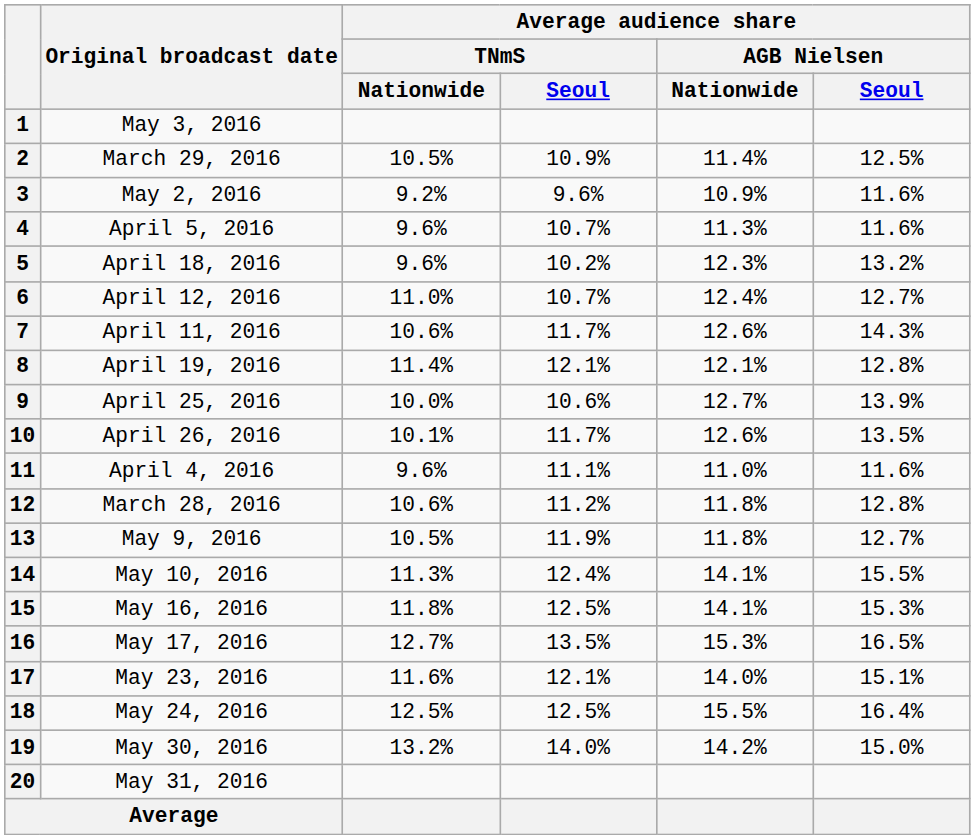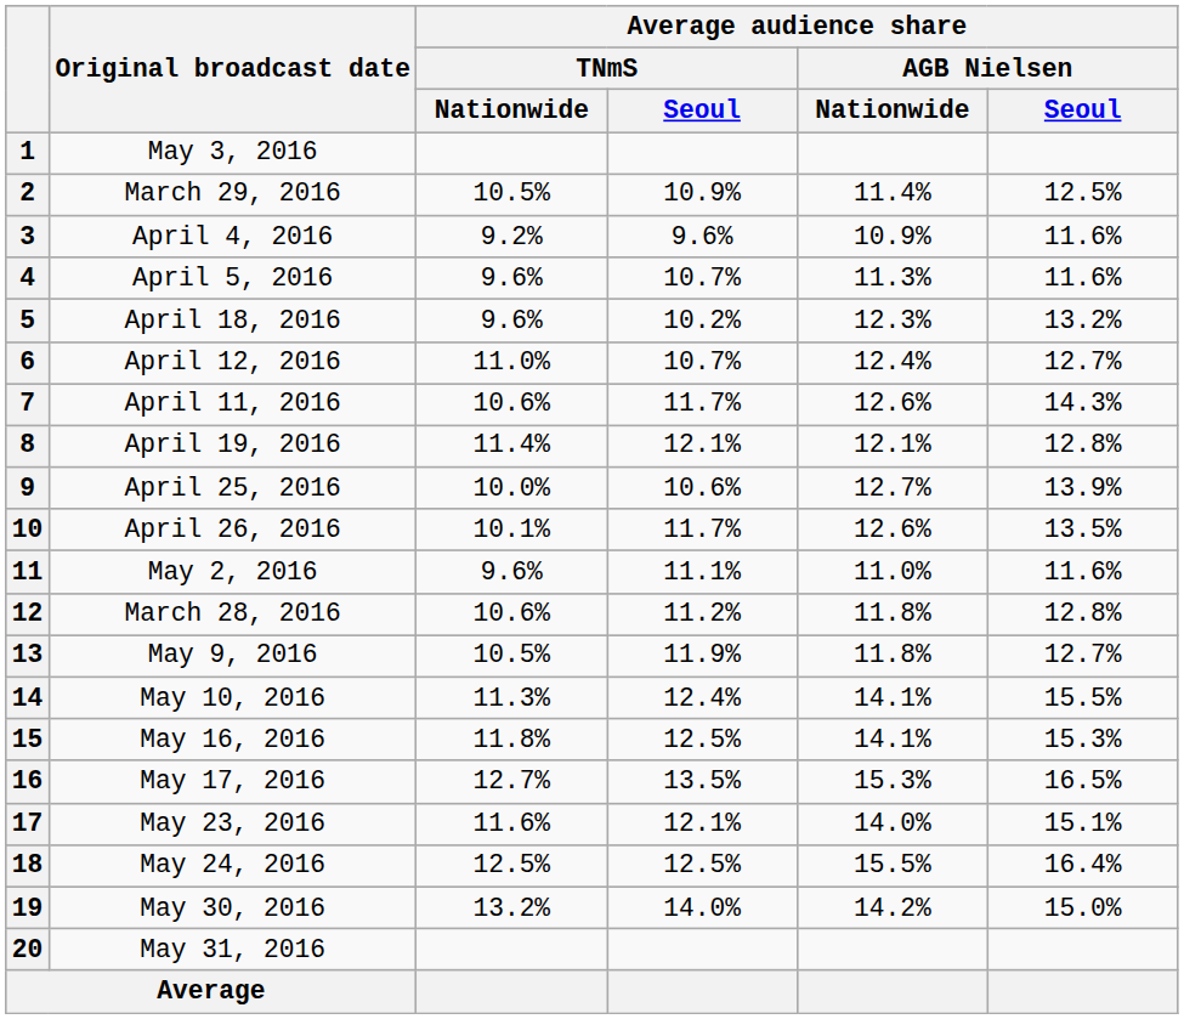3 | Original broadcast date: May 2, 2016 -> April 4, 2016
11 | Original broadcast date: April 4, 2016 -> May 2, 2016
